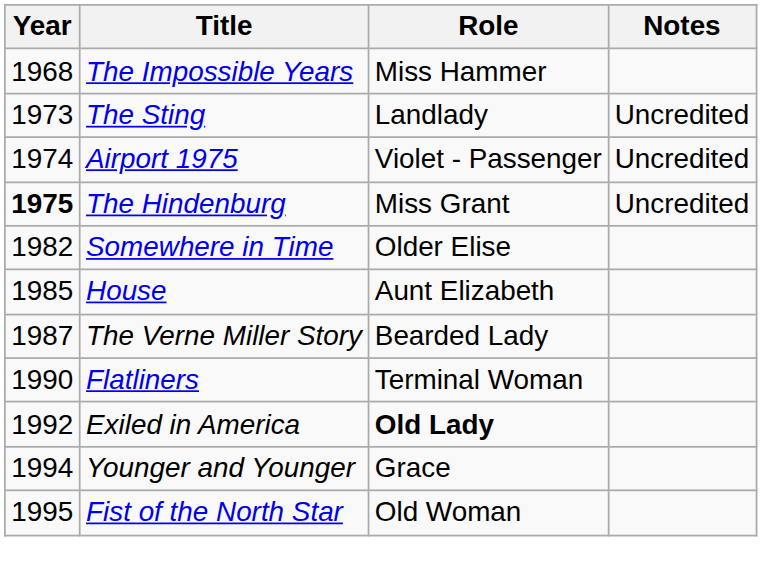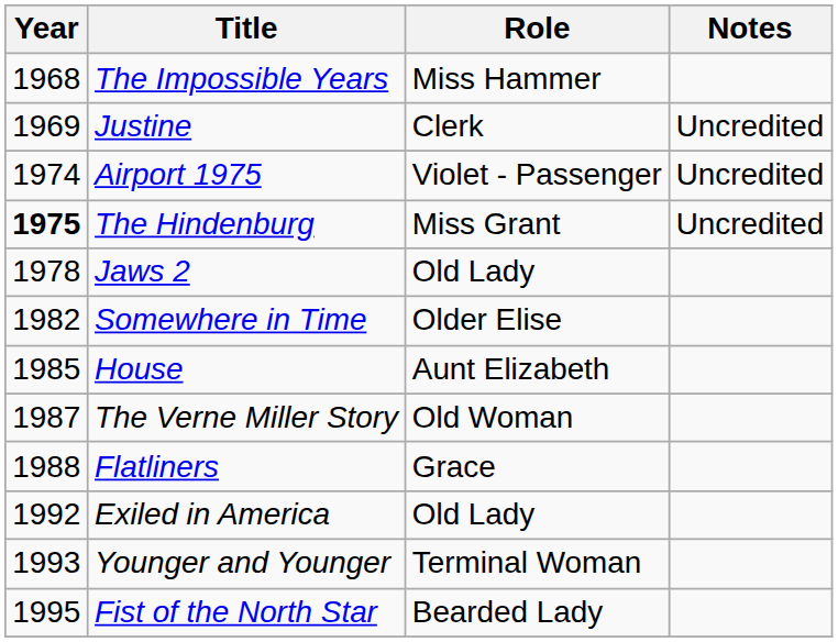+ row: 1969 | Justine | Clerk | Uncredited
- row: 1973 | The Sting | Landlady | Uncredited
+ row: 1978 | Jaws 2 | Old Lady
The Verne Miller Story | Role: Bearded Lady -> Old Woman
Flatliners | Year: 1990 -> 1988
Flatliners | Role: Terminal Woman -> Grace
Exiled in America | Role: bold -> normal
Younger and Younger | Year: 1994 -> 1993
Younger and Younger | Role: Grace -> Terminal Woman
Fist of the North Star | Role: Old Woman -> Bearded Lady
